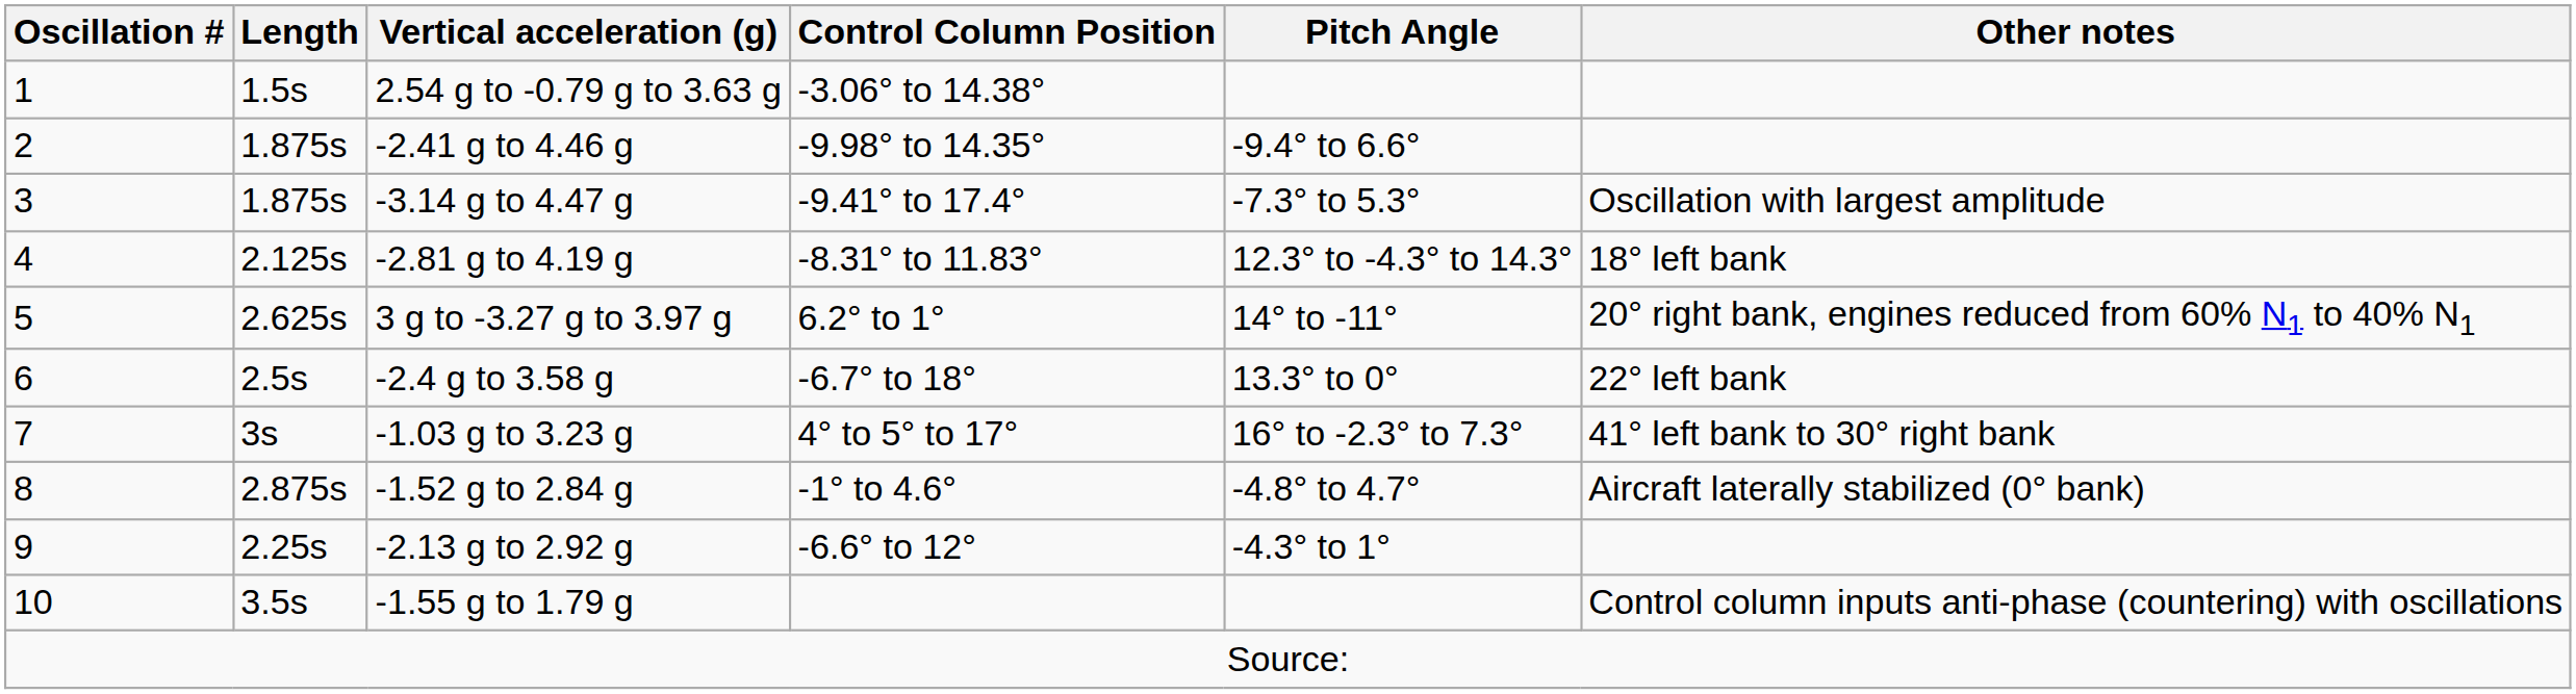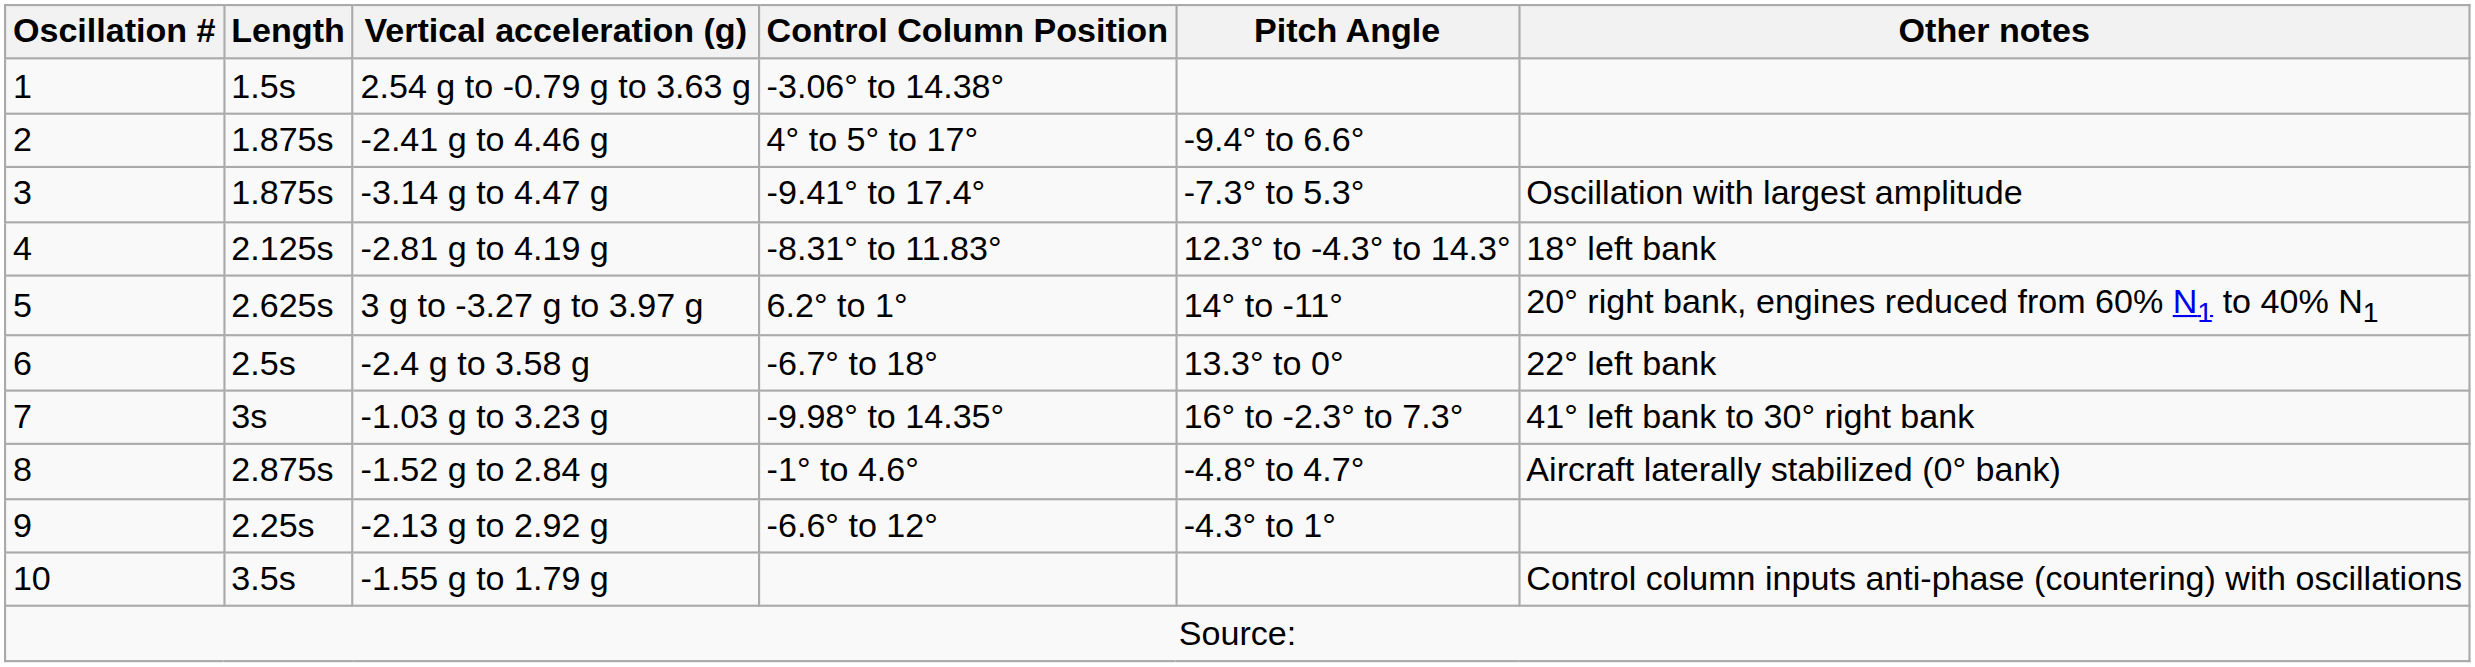-2.41 g to 4.46 g | Control Column Position: -9.98° to 14.35° -> 4° to 5° to 17°
-1.03 g to 3.23 g | Control Column Position: 4° to 5° to 17° -> -9.98° to 14.35°
